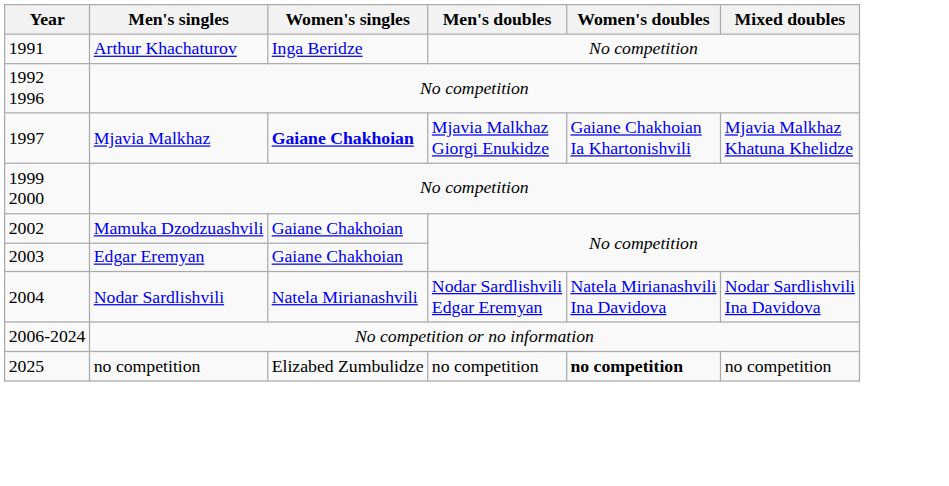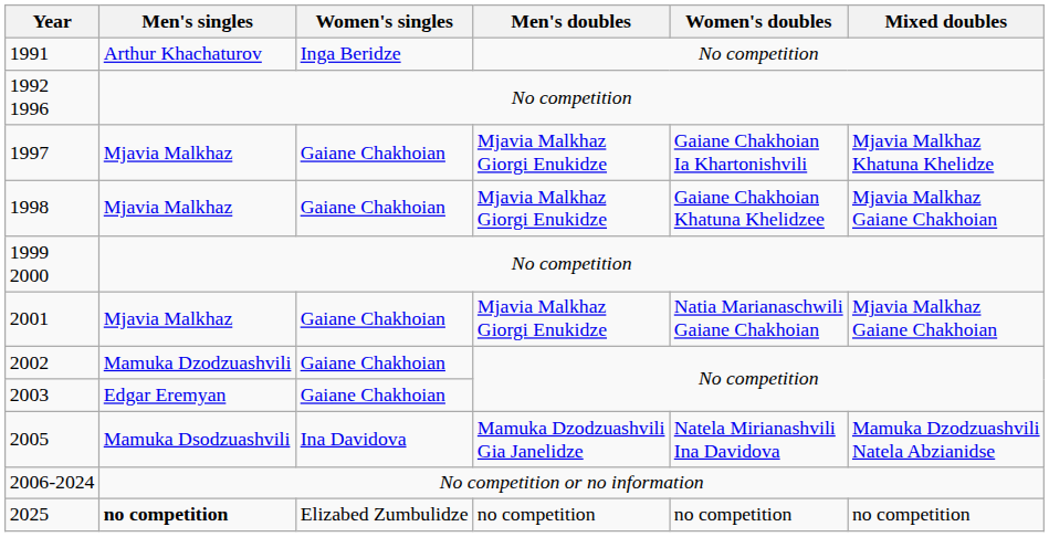1997 | Women's singles: bold -> normal
+ row: 1998 | Mjavia Malkhaz | Gaiane Chakhoian | Mjavia Malkhaz Giorgi Enukidze | Gaiane Chakhoian Khatuna Khelidzee | Mjavia Malkhaz Gaiane Chakhoian
+ row: 2001 | Mjavia Malkhaz | Gaiane Chakhoian | Mjavia Malkhaz Giorgi Enukidze | Natia Marianaschwili Gaiane Chakhoian | Mjavia Malkhaz Gaiane Chakhoian
- row: 2004 | Nodar Sardlishvili | Natela Mirianashvili | Nodar Sardlishvili Edgar Eremyan | Natela Mirianashvili Ina Davidova | Nodar Sardlishvili Ina Davidova
+ row: 2005 | Mamuka Dsodzuashvili | Ina Davidova | Mamuka Dzodzuashvili Gia Janelidze | Natela Mirianashvili Ina Davidova | Mamuka Dzodzuashvili Natela Abzianidse
2025 | Men's singles: normal -> bold
2025 | Women's doubles: bold -> normal
